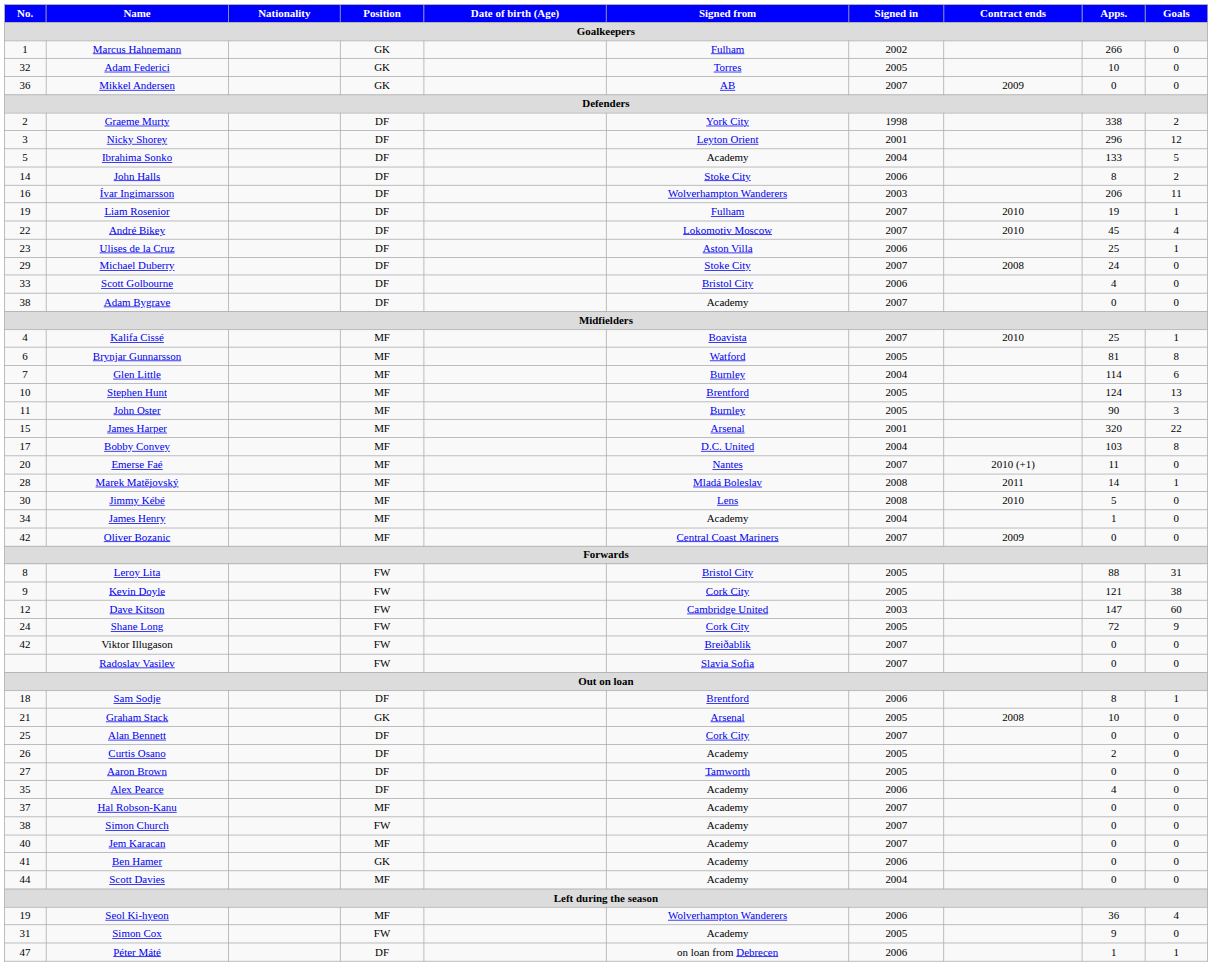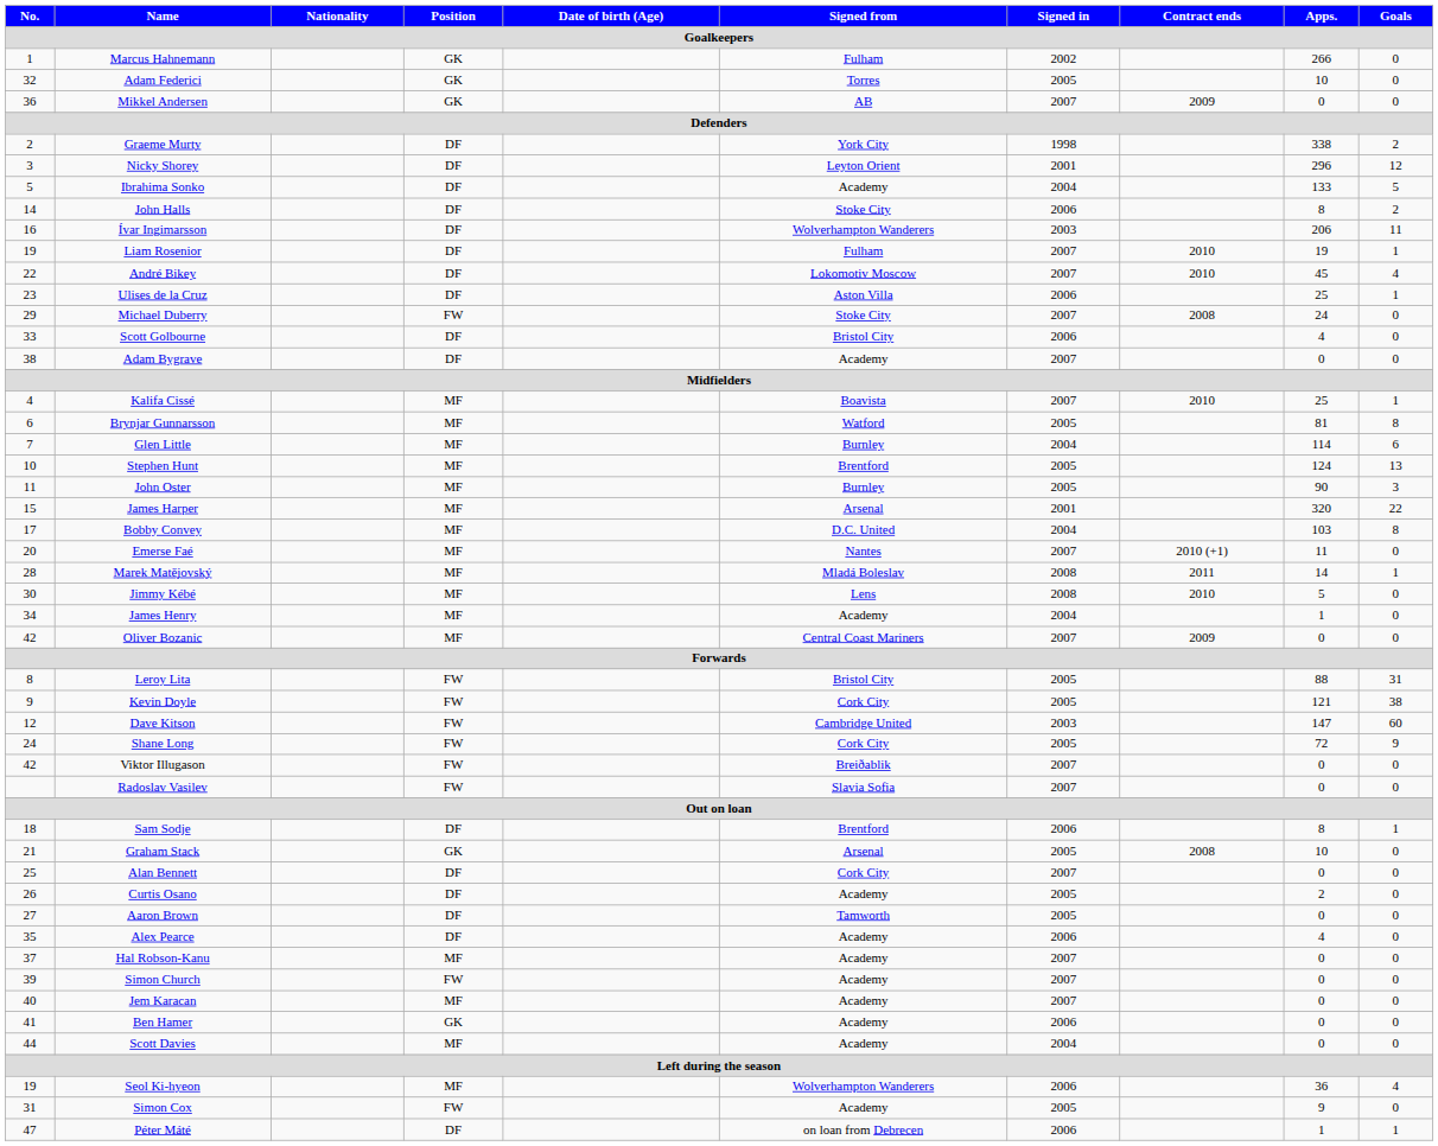Michael Duberry | Position: DF -> FW
Simon Church | No.: 38 -> 39
